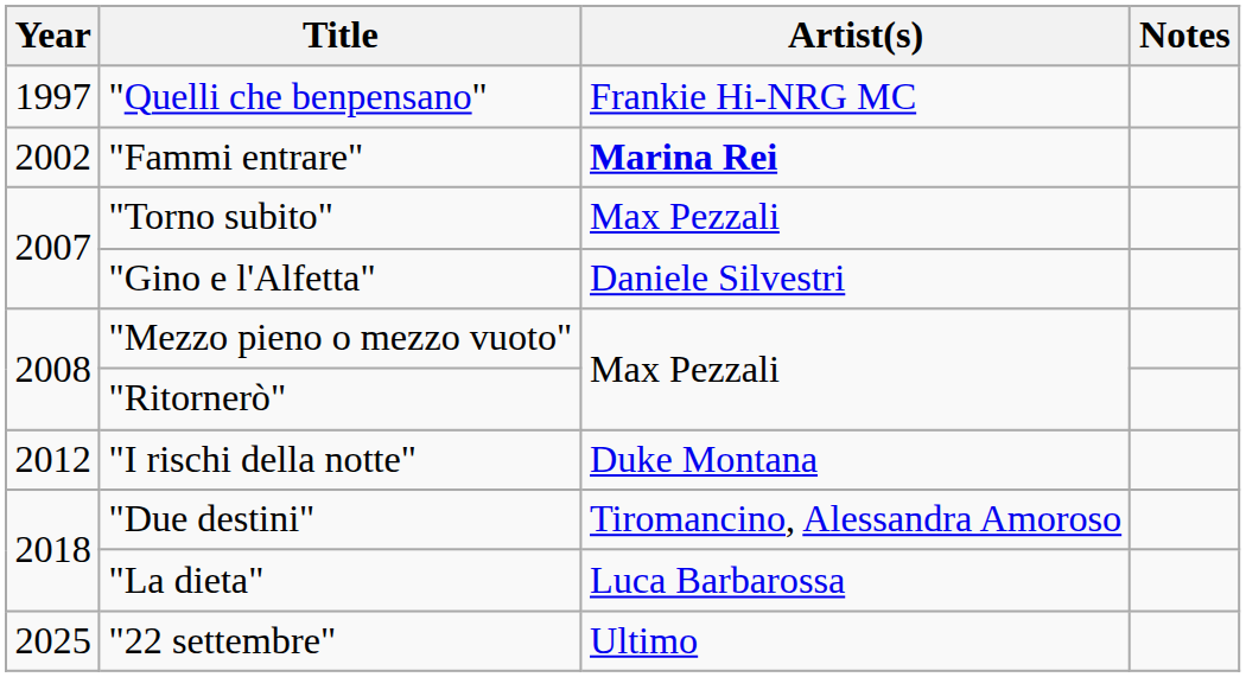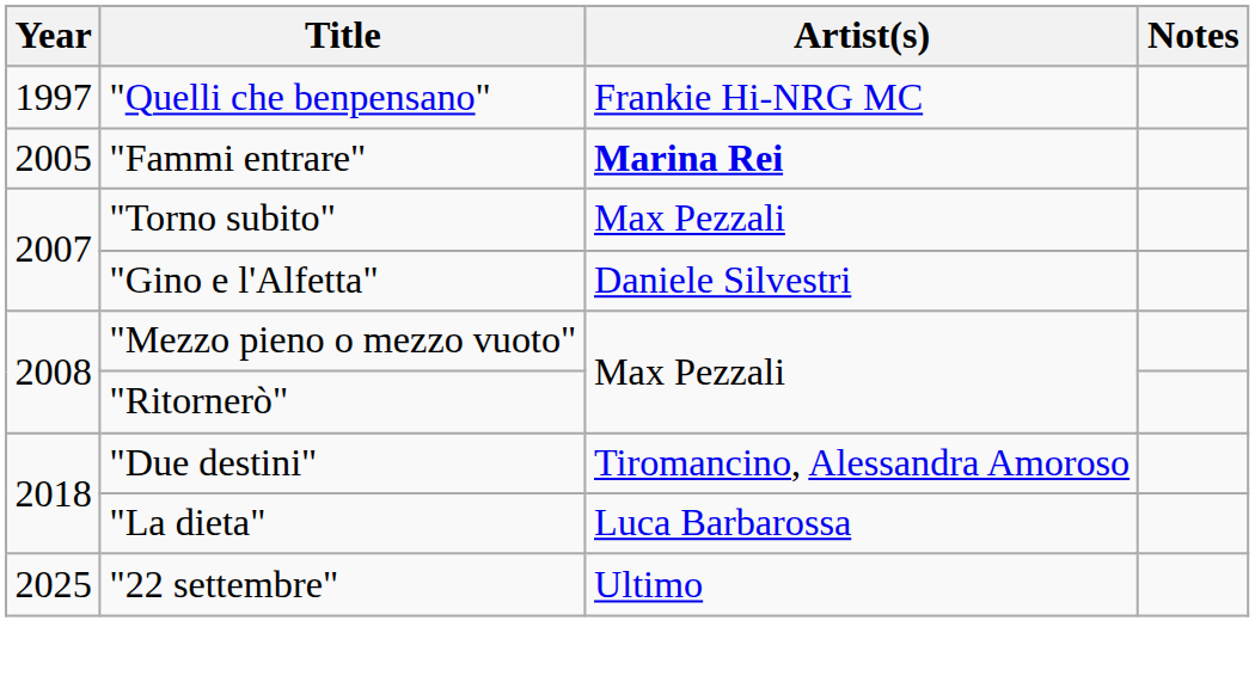"Fammi entrare" | Year: 2002 -> 2005
- row: 2012 | "I rischi della notte" | Duke Montana
